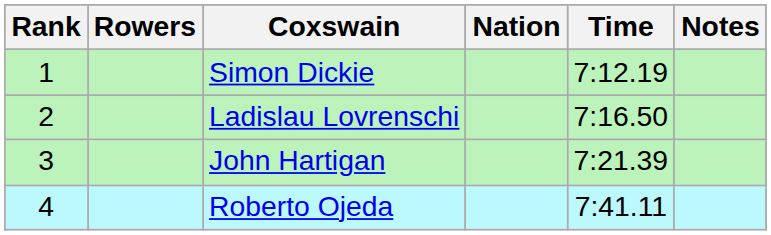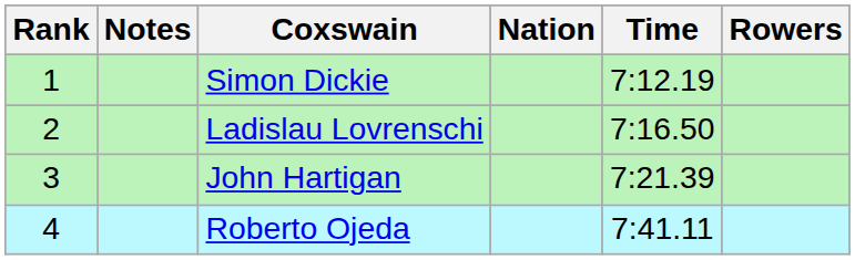columns swapped: Rowers <-> Notes
